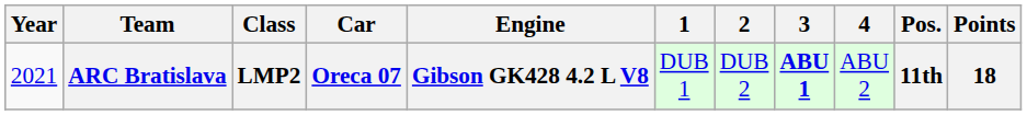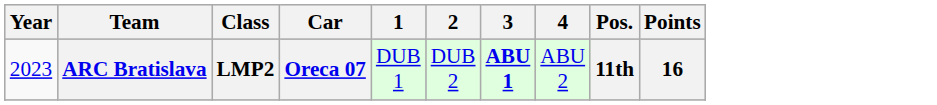- column: Engine | Gibson GK428 4.2 L V8
ARC Bratislava | Year: 2021 -> 2023
ARC Bratislava | Points: 18 -> 16
